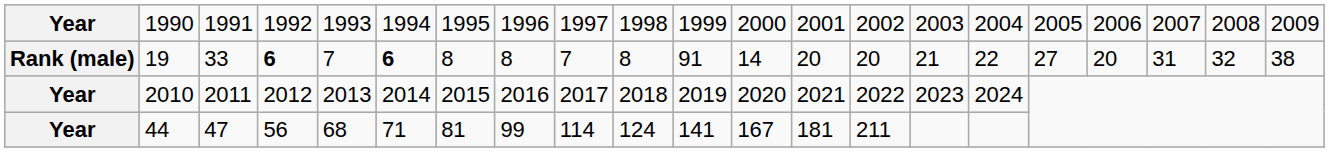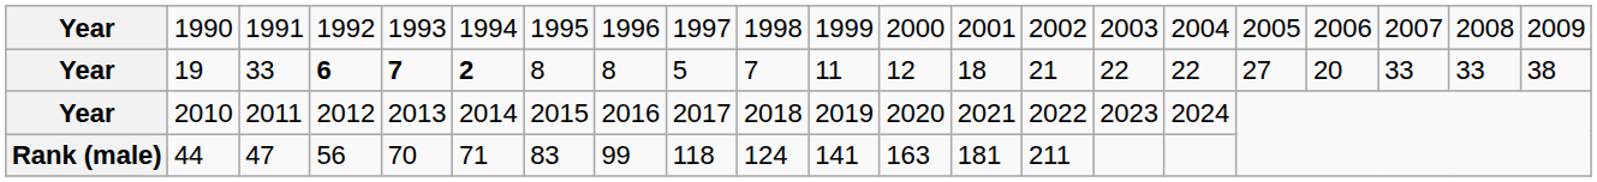19 | column 1: Rank (male) -> Year
19 | column 5: normal -> bold
19 | column 6: 6 -> 2
19 | column 9: 7 -> 5
19 | column 10: 8 -> 7
19 | column 11: 91 -> 11
19 | column 12: 14 -> 12
19 | column 13: 20 -> 18
19 | column 14: 20 -> 21
19 | column 15: 21 -> 22
19 | column 19: 31 -> 33
19 | column 20: 32 -> 33
44 | column 1: Year -> Rank (male)
44 | column 5: 68 -> 70
44 | column 7: 81 -> 83
44 | column 9: 114 -> 118
44 | column 12: 167 -> 163
